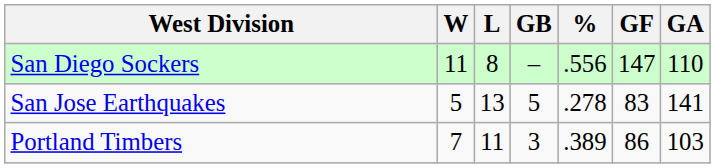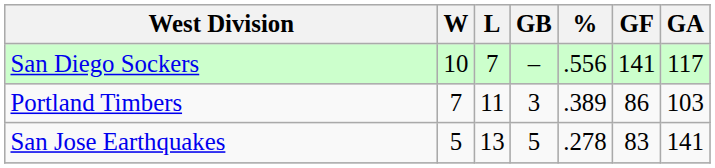San Diego Sockers | W: 11 -> 10
San Diego Sockers | L: 8 -> 7
San Diego Sockers | GF: 147 -> 141
San Diego Sockers | GA: 110 -> 117
rows swapped: Portland Timbers <-> San Jose Earthquakes
